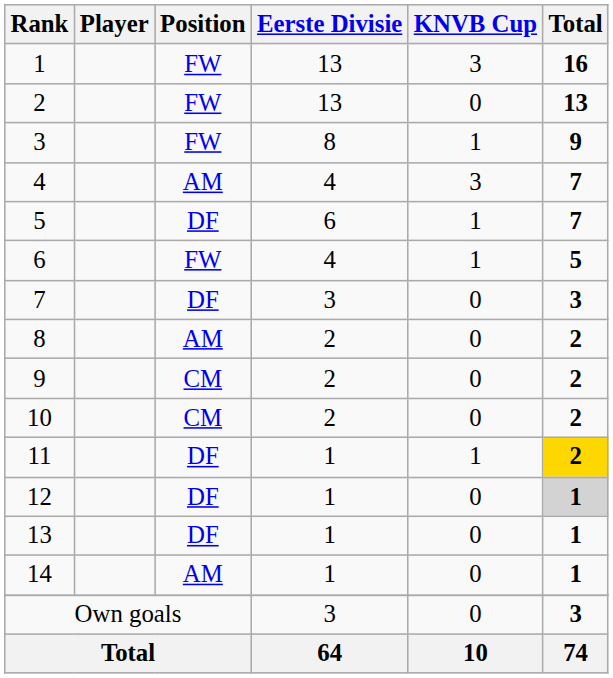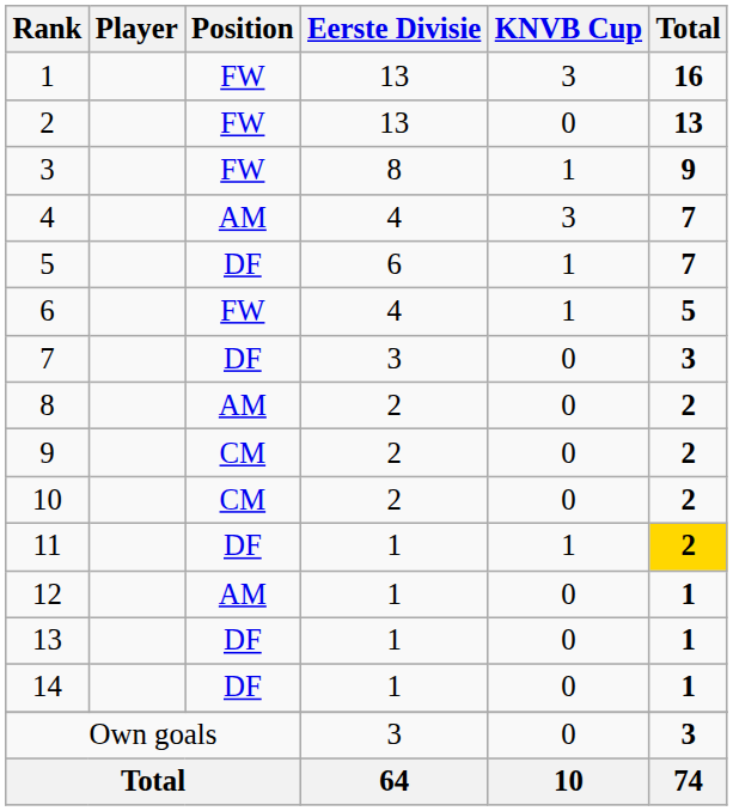12 | Position: DF -> AM
12 | Total: lightgrey background -> no background
14 | Position: AM -> DF
